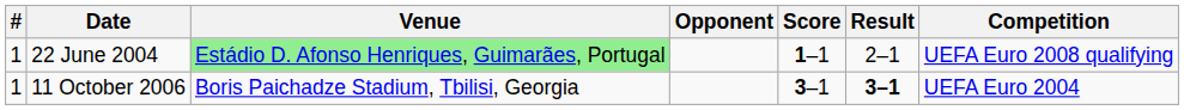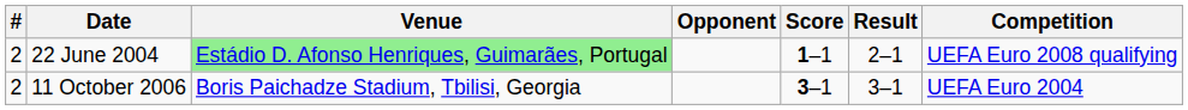22 June 2004 | #: 1 -> 2
11 October 2006 | #: 1 -> 2
11 October 2006 | Result: bold -> normal
